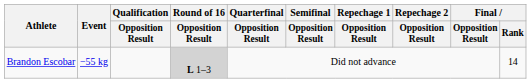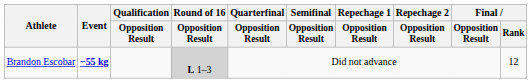Brandon Escobar | Event: normal -> bold
Brandon Escobar | Final / Rank: 14 -> 12
